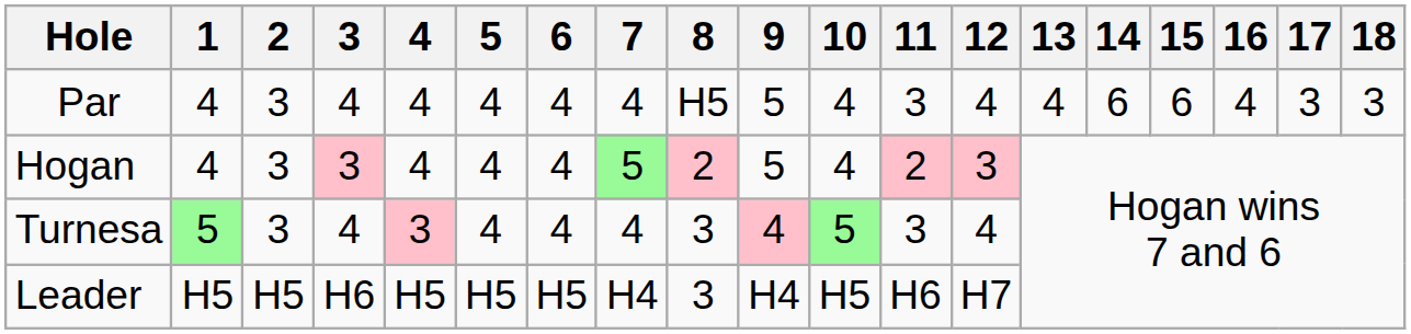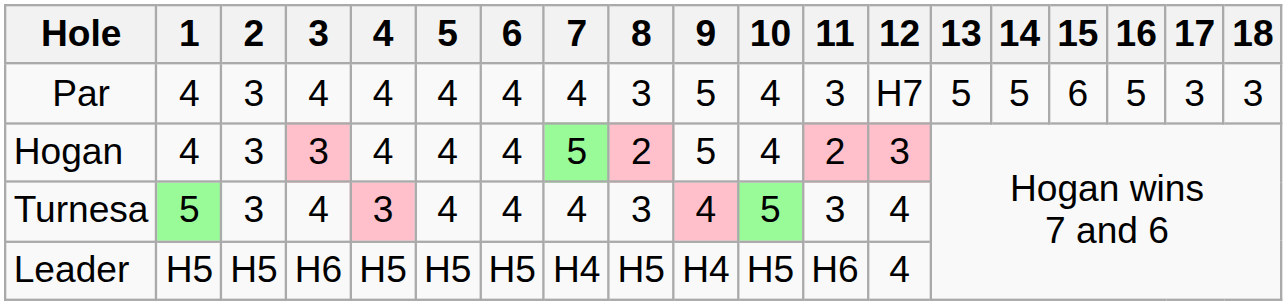Par | 8: H5 -> 3
Par | 12: 4 -> H7
Par | 13: 4 -> 5
Par | 14: 6 -> 5
Par | 16: 4 -> 5
Leader | 8: 3 -> H5
Leader | 12: H7 -> 4
